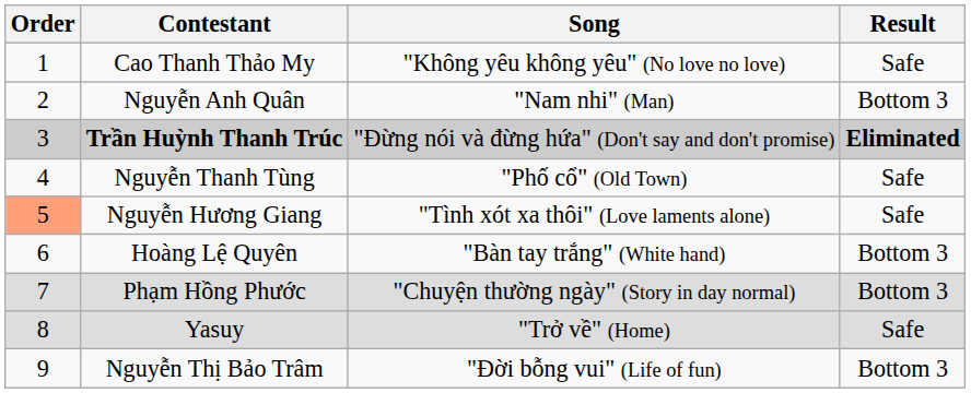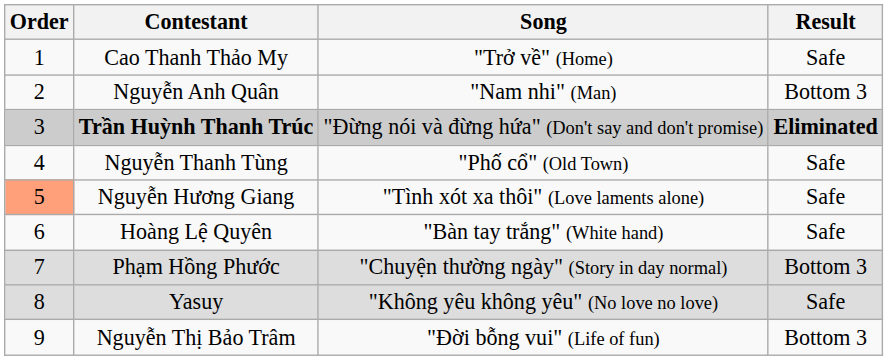Cao Thanh Thảo My | Song: "Không yêu không yêu" (No love no love) -> "Trở về" (Home)
Hoàng Lệ Quyên | Result: Bottom 3 -> Safe
Yasuy | Song: "Trở về" (Home) -> "Không yêu không yêu" (No love no love)
